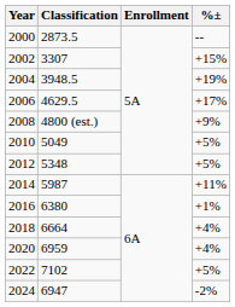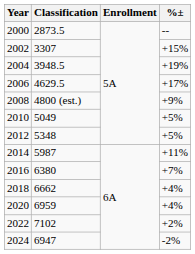2016 | %±: +1% -> +7%
2018 | Classification: 6664 -> 6662
2022 | %±: +5% -> +2%
